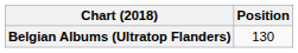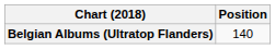Belgian Albums (Ultratop Flanders) | Position: 130 -> 140
